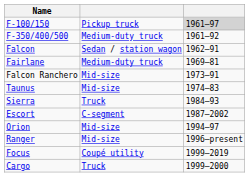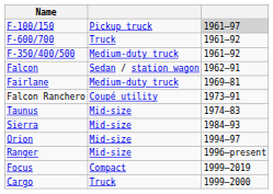+ row: F-600/700 | Truck | 1961–92
Falcon Ranchero | column 2: Mid-size -> Coupé utility
Sierra | column 2: Truck -> Mid-size
- row: Escort | C-segment | 1987–2002
Focus | column 2: Coupé utility -> Compact
